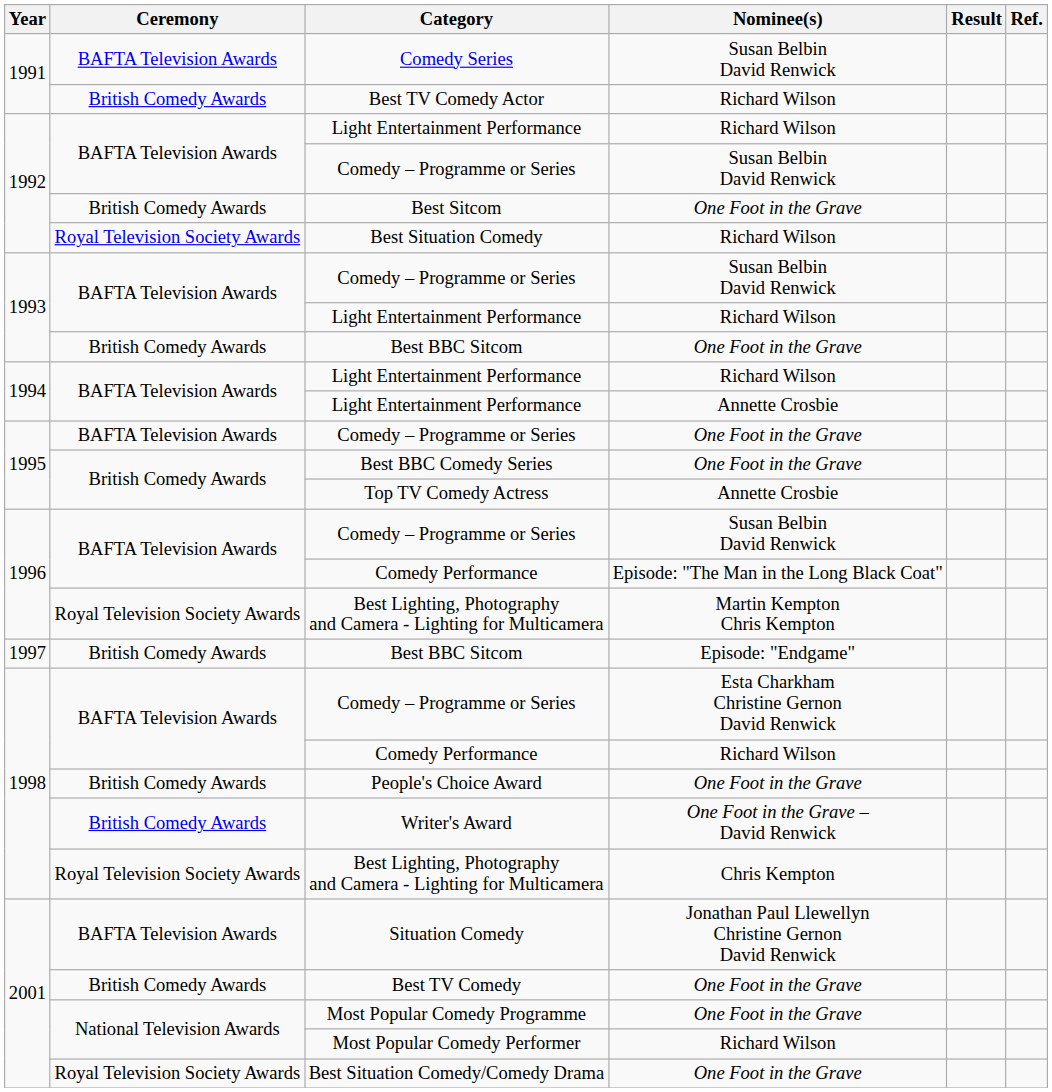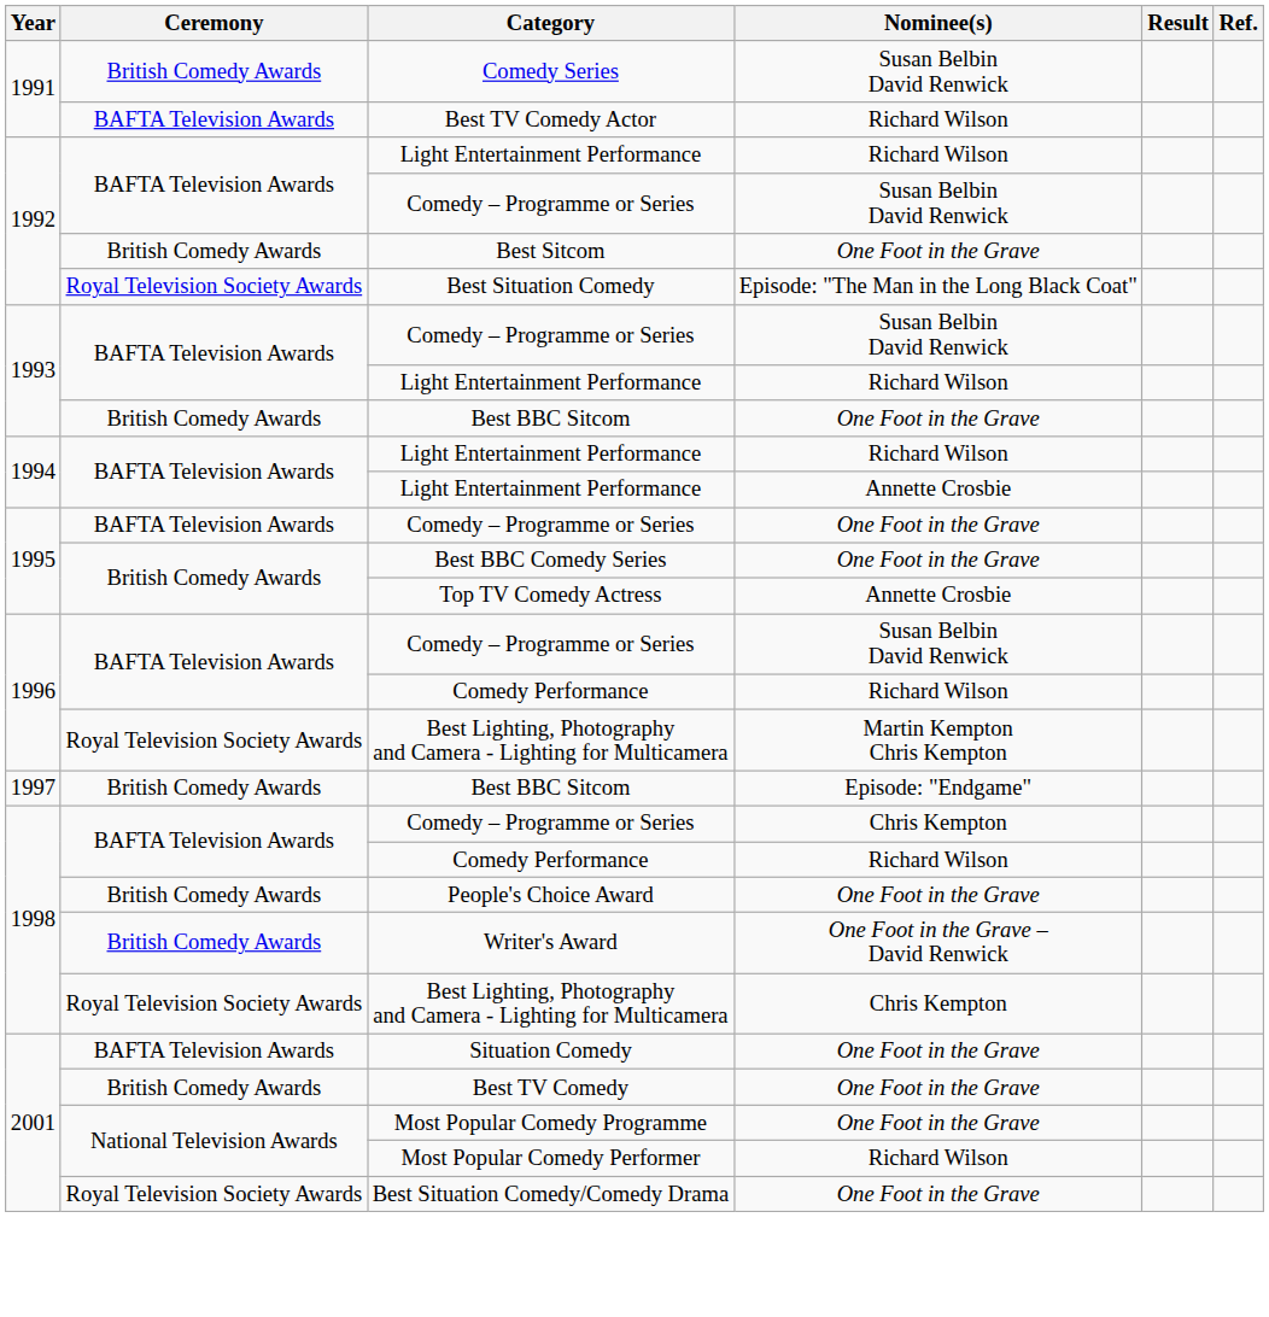Comedy Series | Ceremony: BAFTA Television Awards -> British Comedy Awards
Best TV Comedy Actor | Ceremony: British Comedy Awards -> BAFTA Television Awards
Best Situation Comedy | Nominee(s): Richard Wilson -> Episode: "The Man in the Long Black Coat"
1996 / Comedy Performance | Nominee(s): Episode: "The Man in the Long Black Coat" -> Richard Wilson
1998 / Comedy – Programme or Series | Nominee(s): Esta Charkham Christine Gernon David Renwick -> Chris Kempton
Situation Comedy | Nominee(s): Jonathan Paul Llewellyn Christine Gernon David Renwick -> One Foot in the Grave
